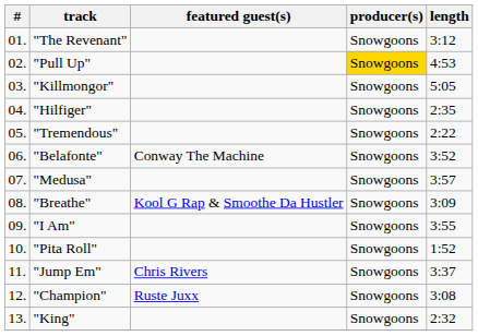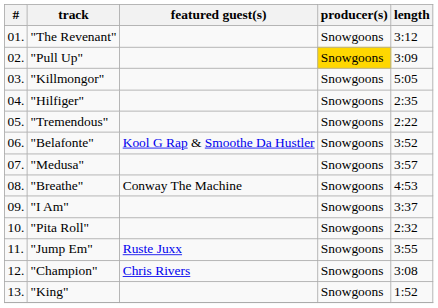"Pull Up" | length: 4:53 -> 3:09
"Belafonte" | featured guest(s): Conway The Machine -> Kool G Rap & Smoothe Da Hustler
"Breathe" | featured guest(s): Kool G Rap & Smoothe Da Hustler -> Conway The Machine
"Breathe" | length: 3:09 -> 4:53
"I Am" | length: 3:55 -> 3:37
"Pita Roll" | length: 1:52 -> 2:32
"Jump Em" | featured guest(s): Chris Rivers -> Ruste Juxx
"Jump Em" | length: 3:37 -> 3:55
"Champion" | featured guest(s): Ruste Juxx -> Chris Rivers
"King" | length: 2:32 -> 1:52
